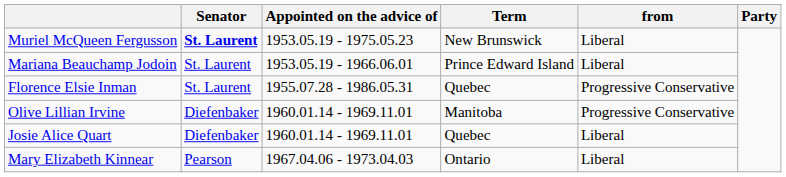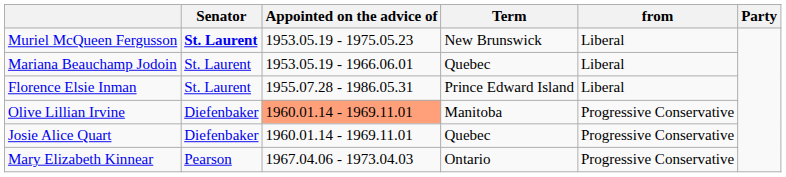Mariana Beauchamp Jodoin | Term: Prince Edward Island -> Quebec
Florence Elsie Inman | Term: Quebec -> Prince Edward Island
Florence Elsie Inman | from: Progressive Conservative -> Liberal
Olive Lillian Irvine | Appointed on the advice of: no background -> lightsalmon background
Josie Alice Quart | from: Liberal -> Progressive Conservative
Mary Elizabeth Kinnear | from: Liberal -> Progressive Conservative
